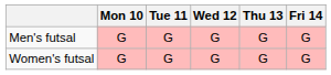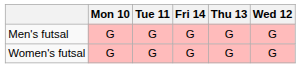columns swapped: Wed 12 <-> Fri 14
